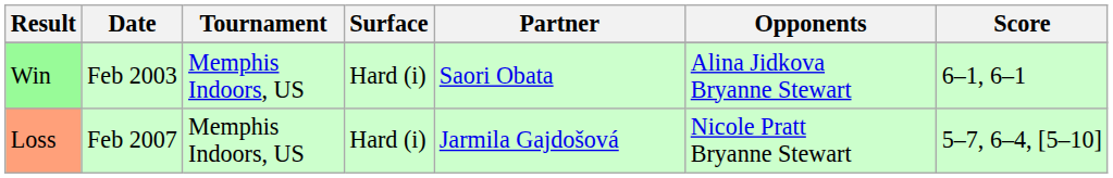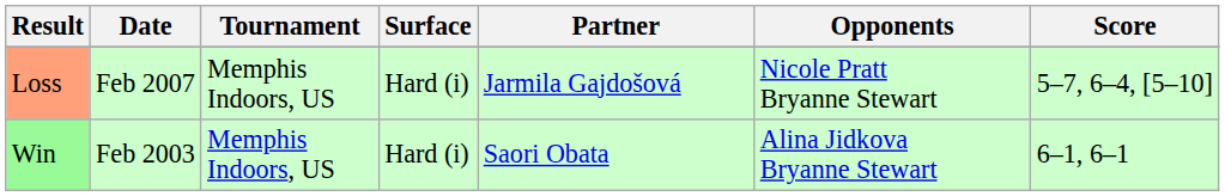rows swapped: Win <-> Loss
